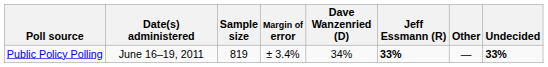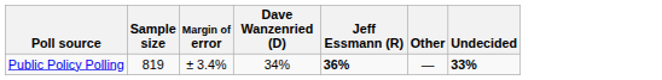- column: Date(s) administered | June 16–19, 2011
Public Policy Polling | Jeff Essmann (R): 33% -> 36%
